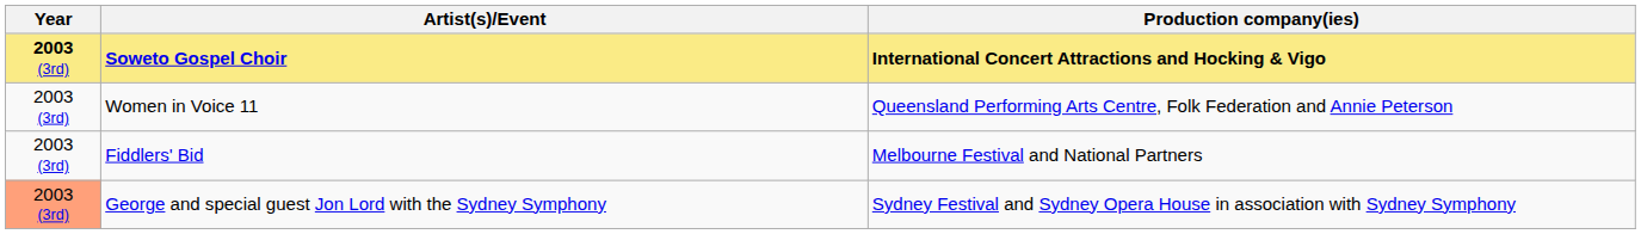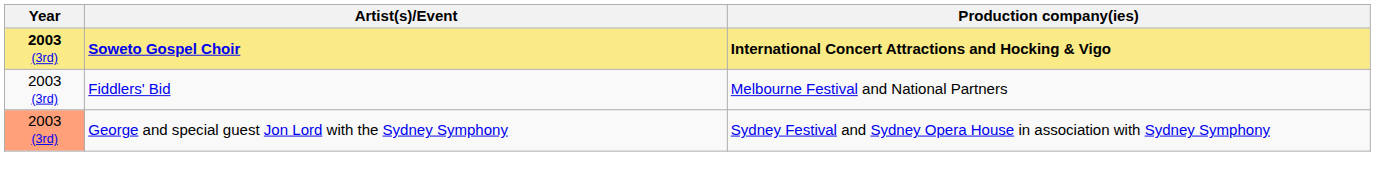- row: 2003 (3rd) | Women in Voice 11 | Queensland Performing Arts Centre, Folk Federation and Annie Peterson
